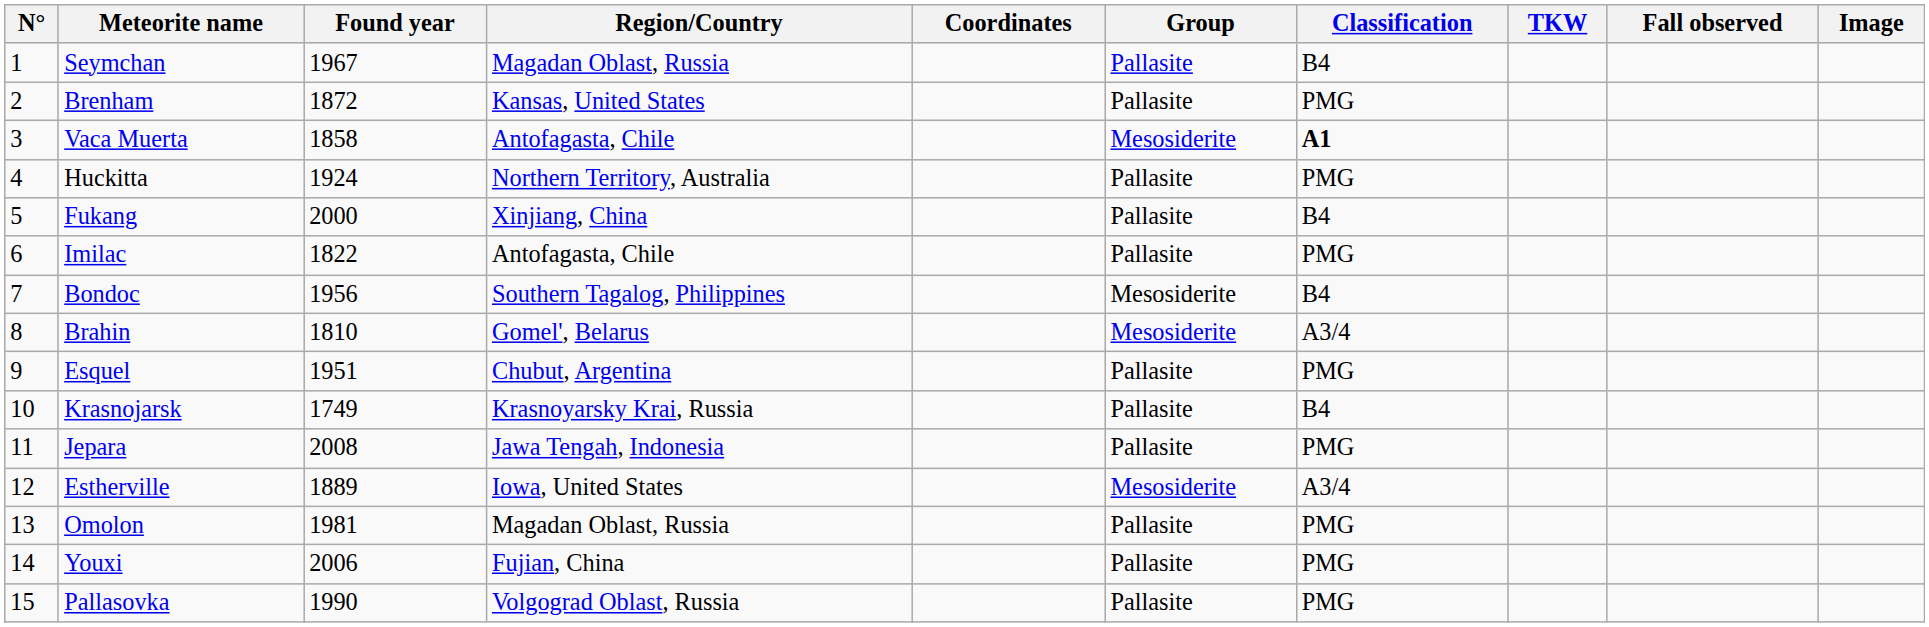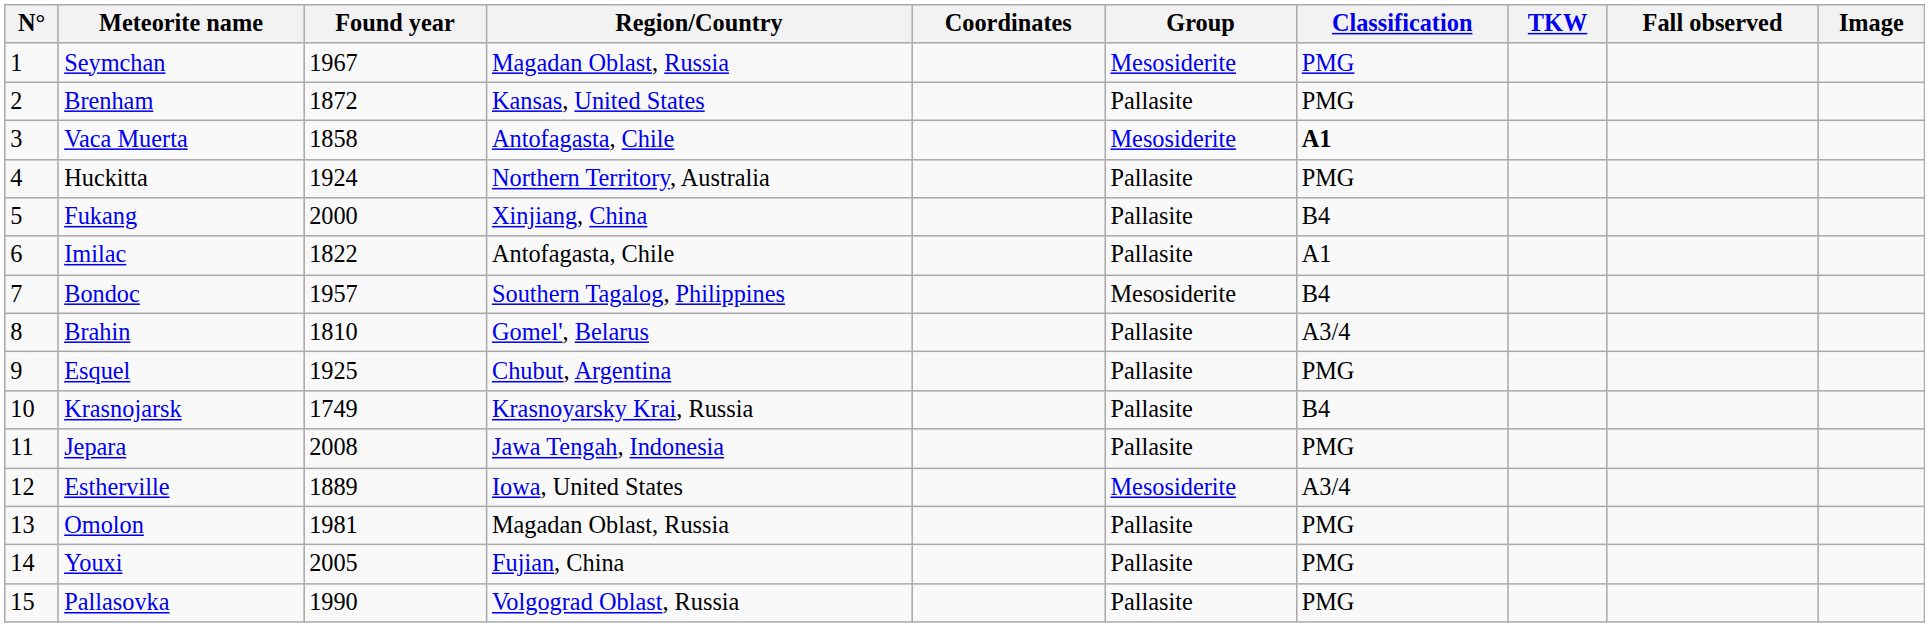Seymchan | Group: Pallasite -> Mesosiderite
Seymchan | Classification: B4 -> PMG
Imilac | Classification: PMG -> A1
Bondoc | Found year: 1956 -> 1957
Brahin | Group: Mesosiderite -> Pallasite
Esquel | Found year: 1951 -> 1925
Youxi | Found year: 2006 -> 2005
